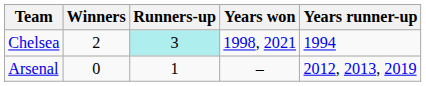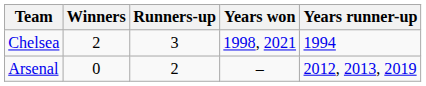Chelsea | Runners-up: paleturquoise background -> no background
Arsenal | Runners-up: 1 -> 2
